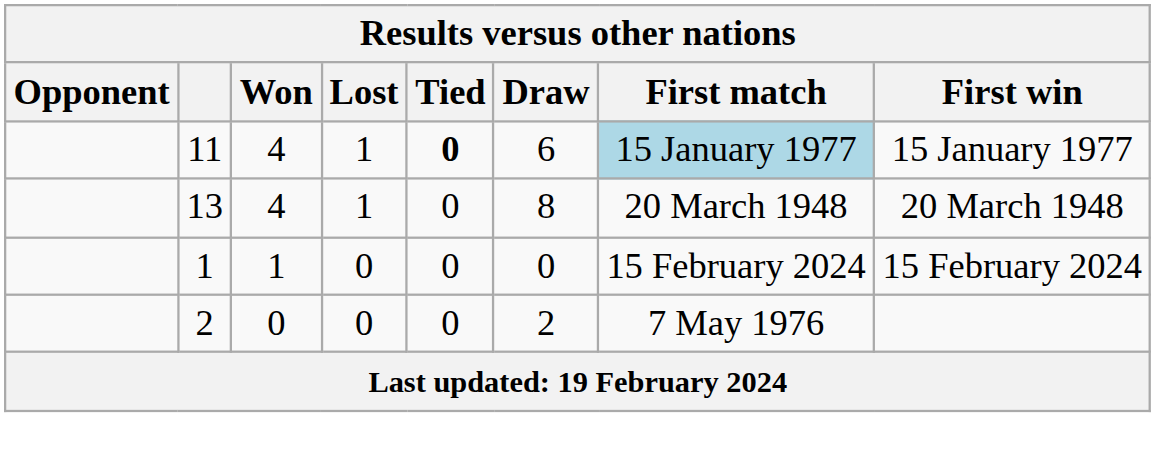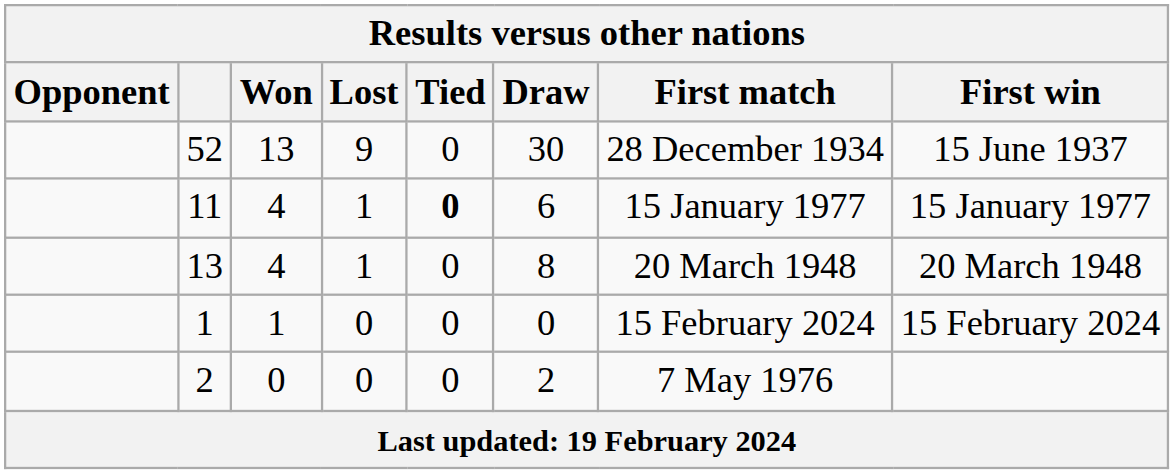+ row: 52 | 13 | 9 | 0 | 30 | 28 December 1934 | 15 June 1937
11 | First match: lightblue background -> no background
